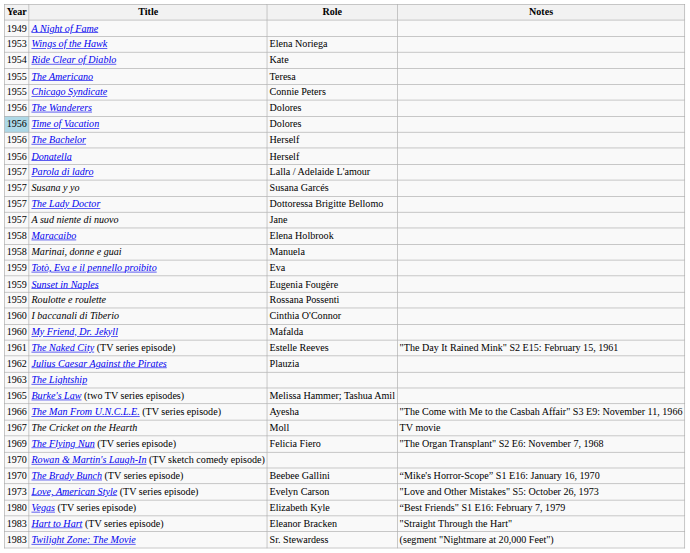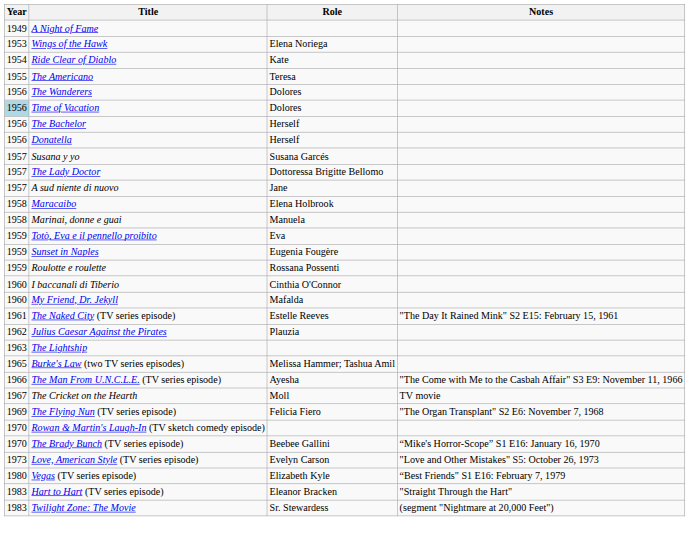- row: 1955 | Chicago Syndicate | Connie Peters
- row: 1957 | Parola di ladro | Lalla / Adelaide L'amour
